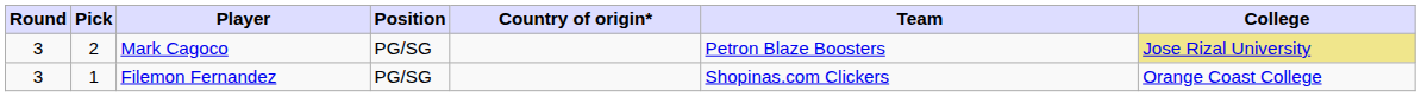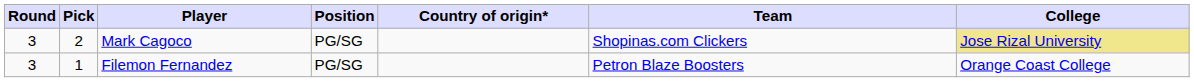Mark Cagoco | Team: Petron Blaze Boosters -> Shopinas.com Clickers
Filemon Fernandez | Team: Shopinas.com Clickers -> Petron Blaze Boosters
